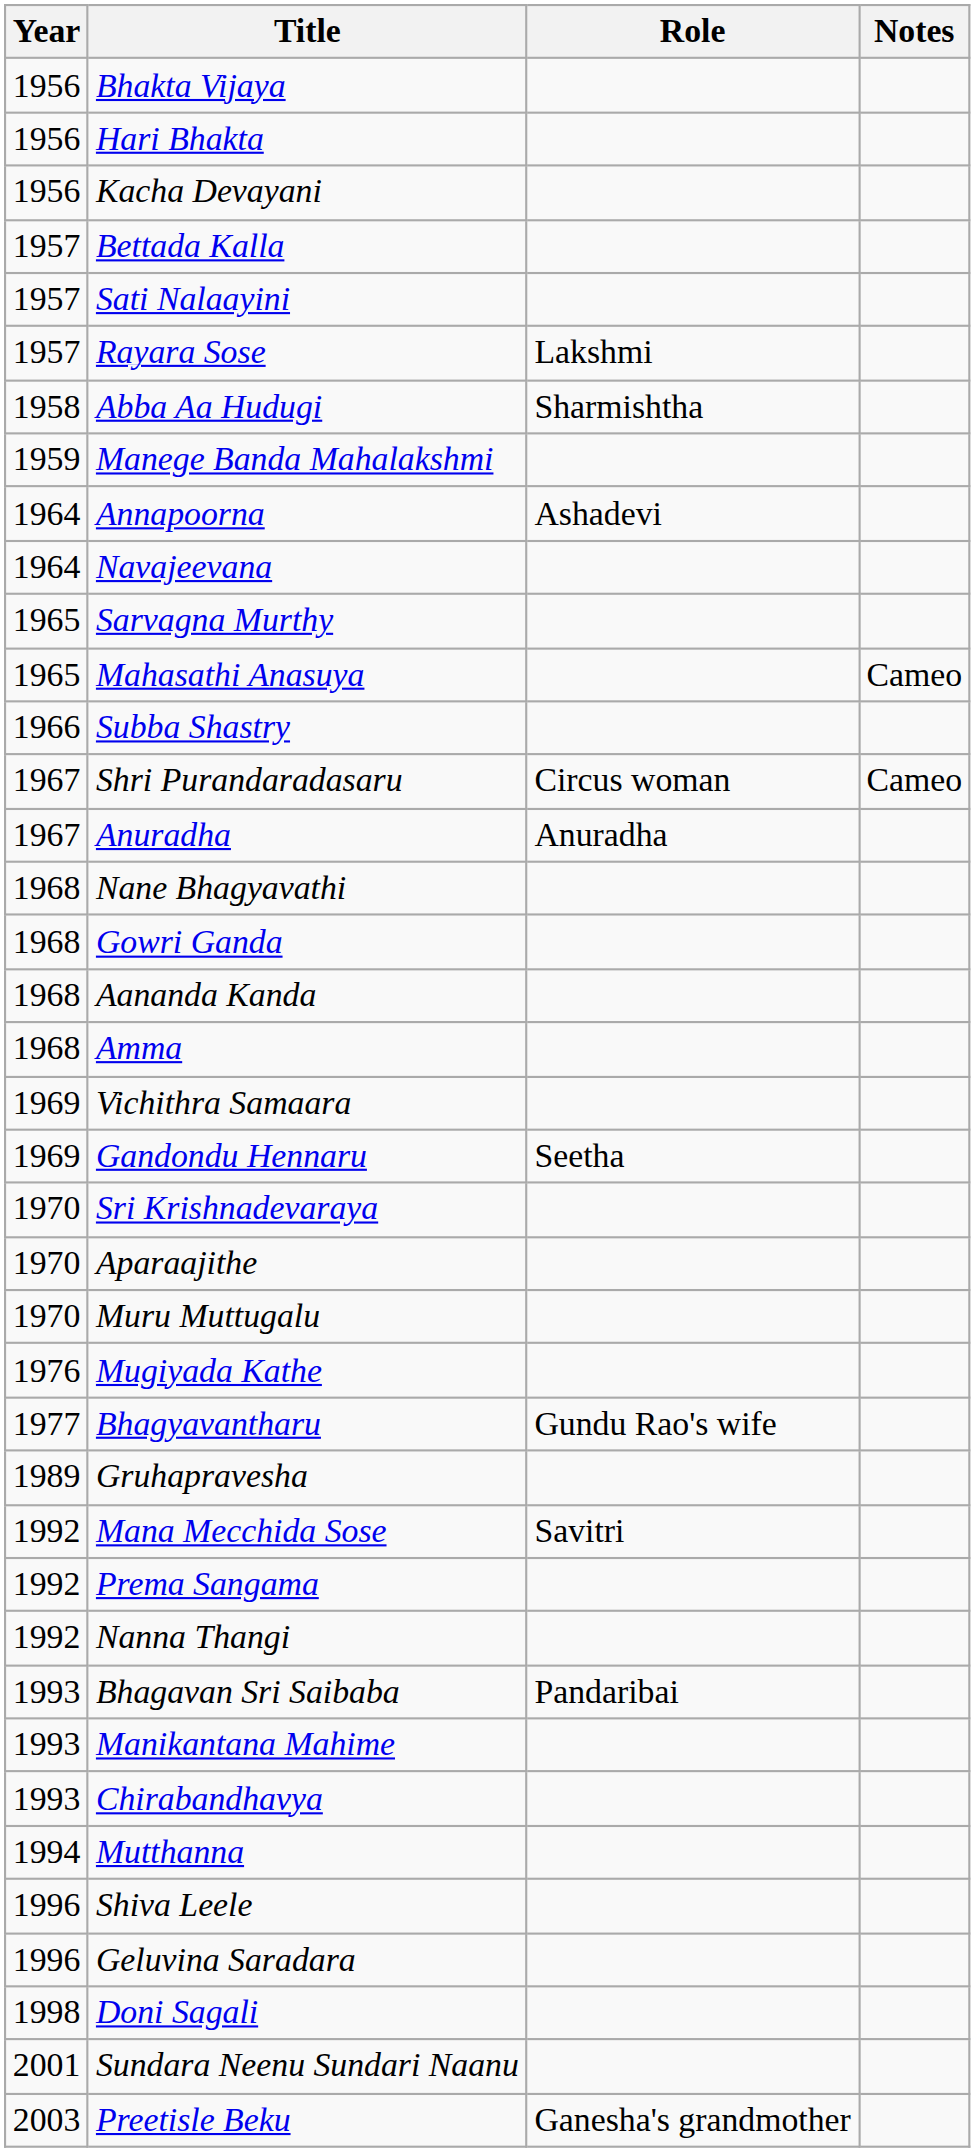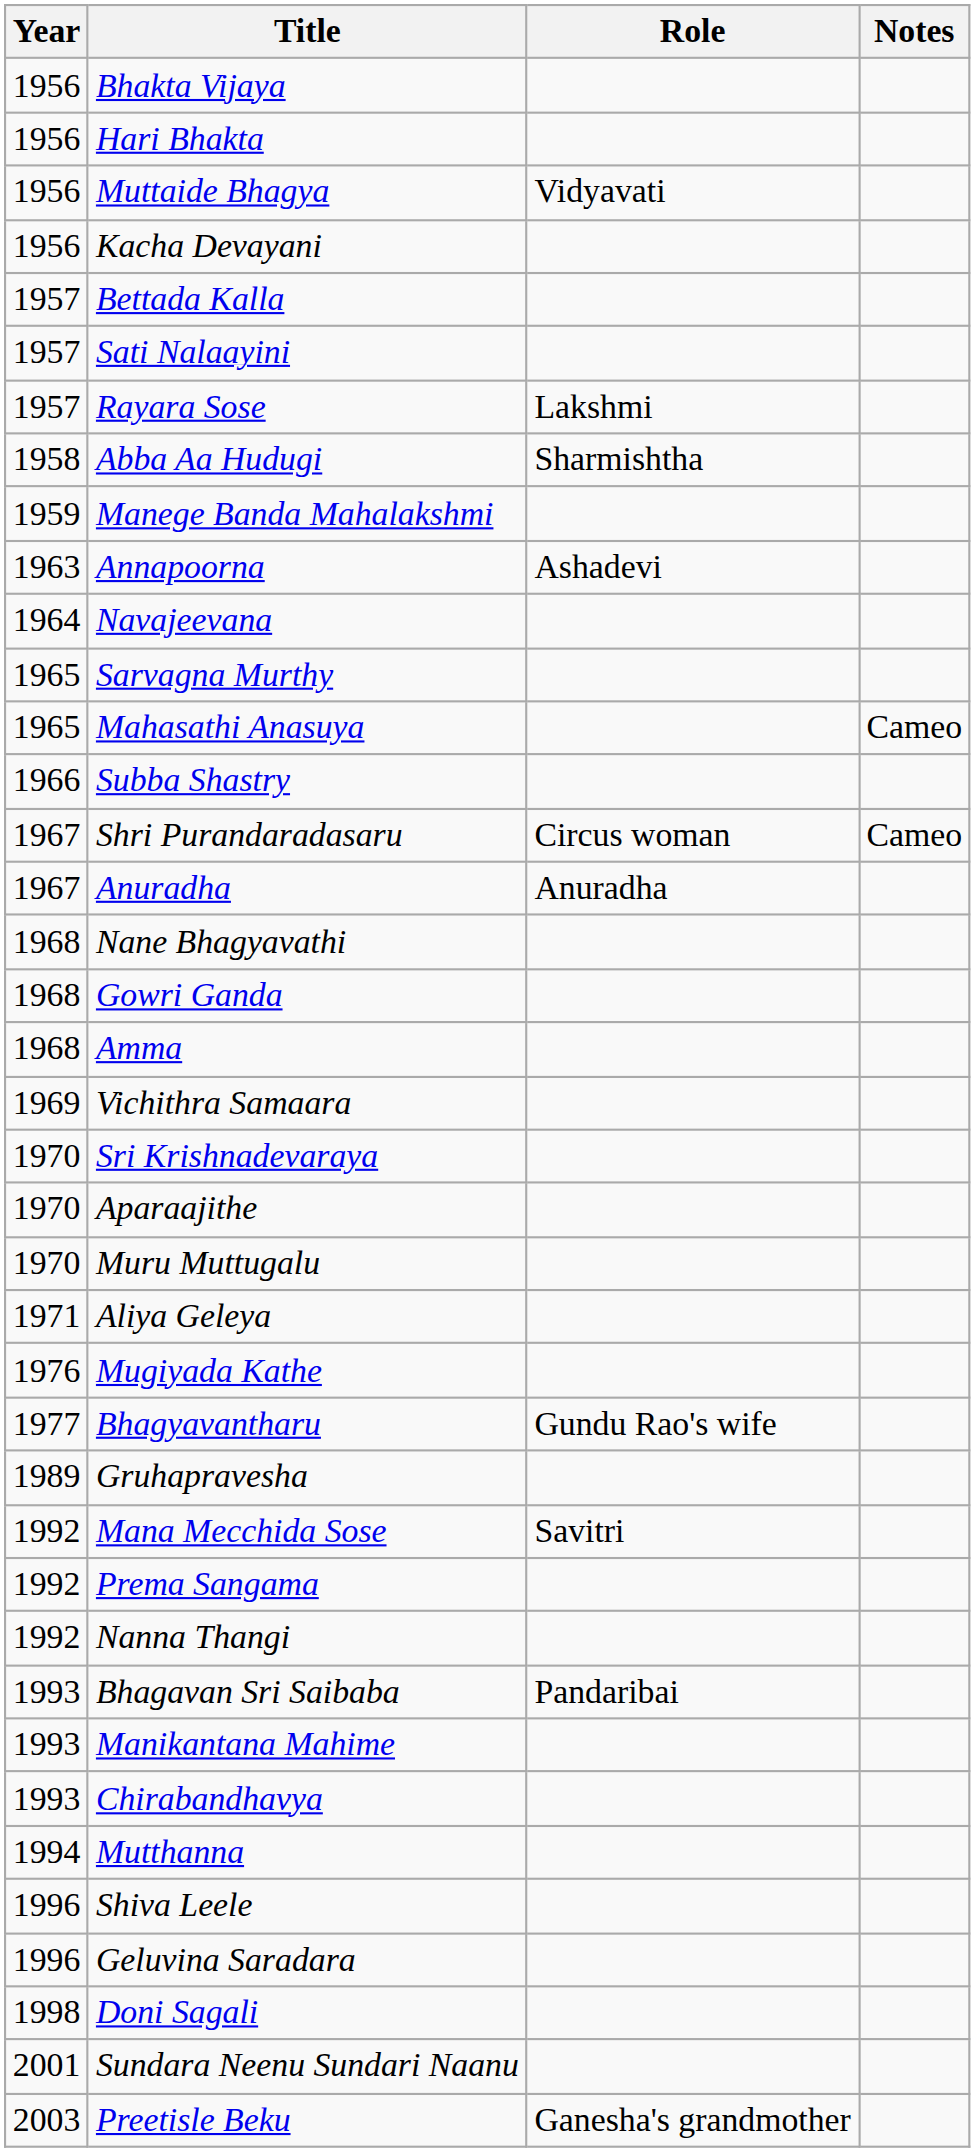+ row: 1956 | Muttaide Bhagya | Vidyavati
Annapoorna | Year: 1964 -> 1963
- row: 1968 | Aananda Kanda
- row: 1969 | Gandondu Hennaru | Seetha
+ row: 1971 | Aliya Geleya
